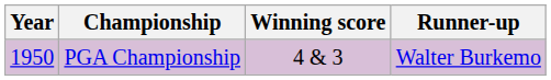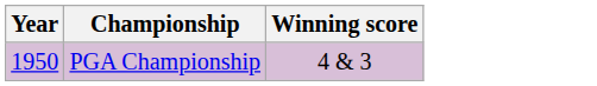- column: Runner-up | Walter Burkemo
